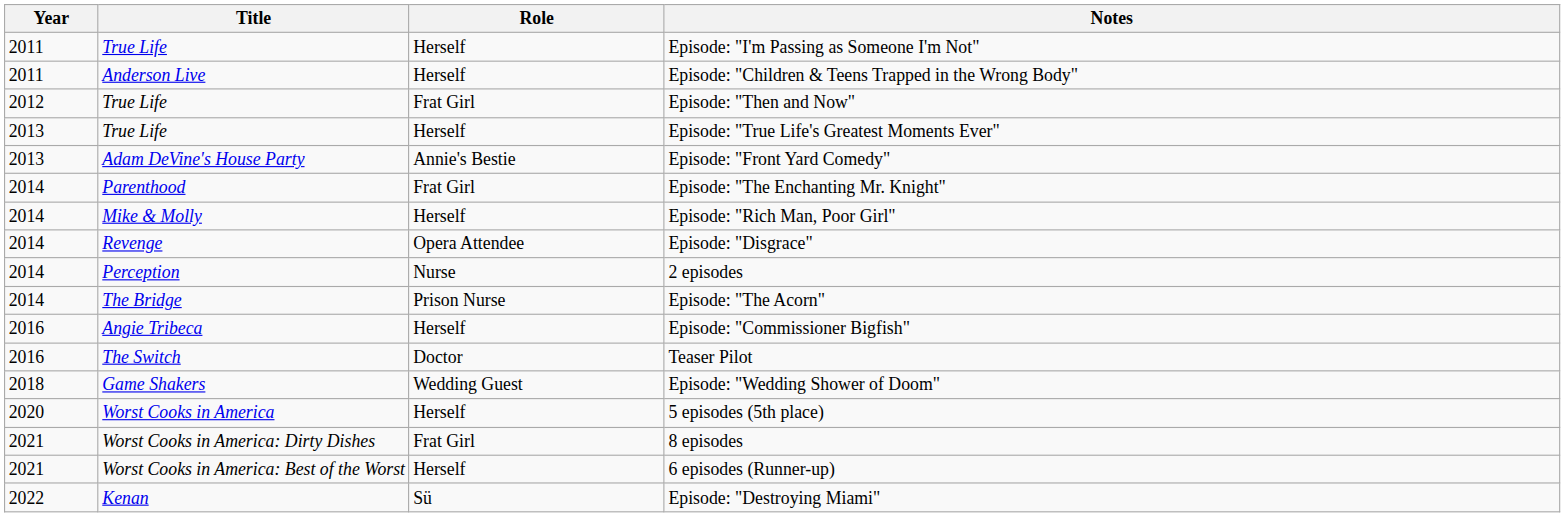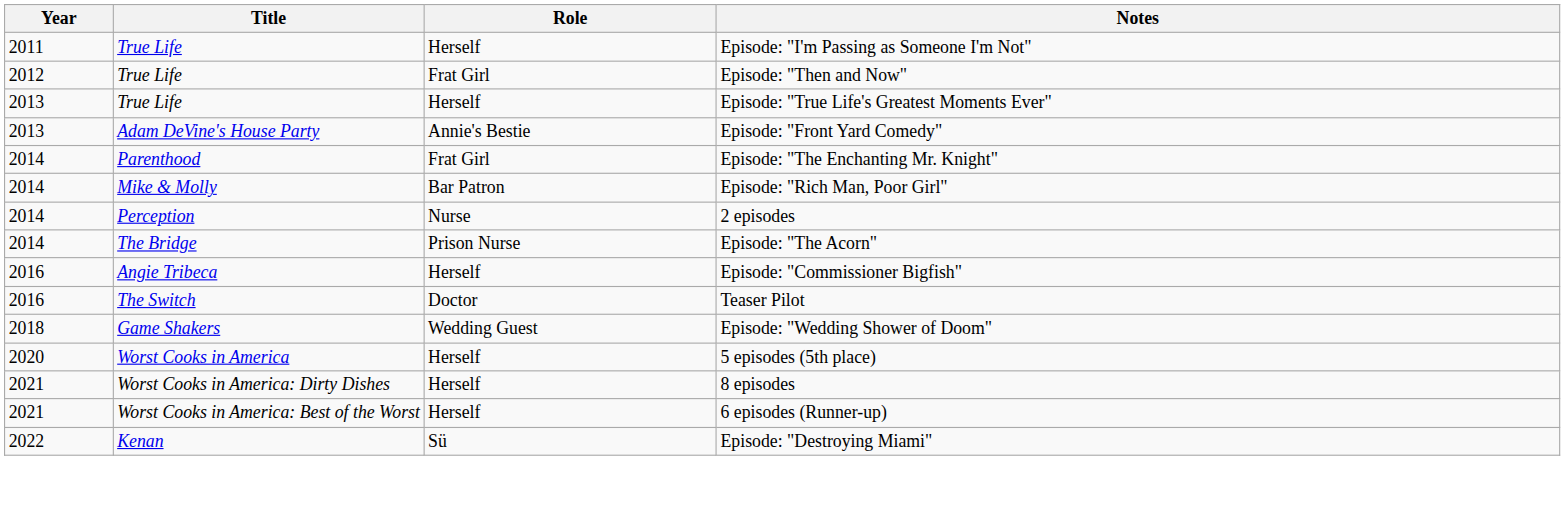- row: 2011 | Anderson Live | Herself | Episode: "Children & Teens Trapped in the Wrong Body"
Episode: "Rich Man, Poor Girl" | Role: Herself -> Bar Patron
- row: 2014 | Revenge | Opera Attendee | Episode: "Disgrace"
8 episodes | Role: Frat Girl -> Herself
